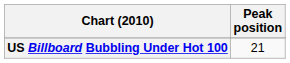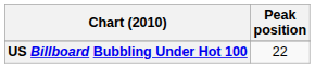US Billboard Bubbling Under Hot 100 | Peak position: 21 -> 22
